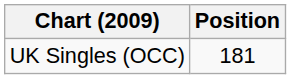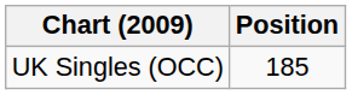UK Singles (OCC) | Position: 181 -> 185
